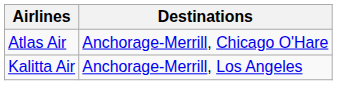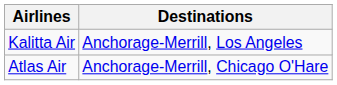rows swapped: Atlas Air <-> Kalitta Air
